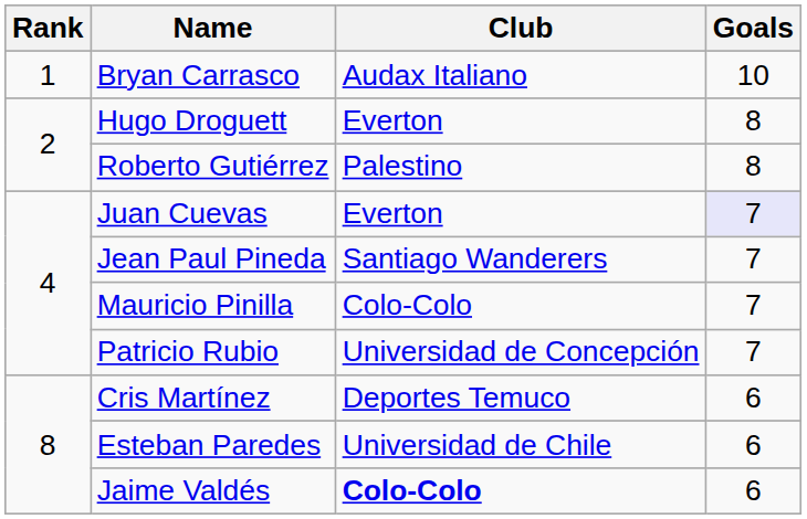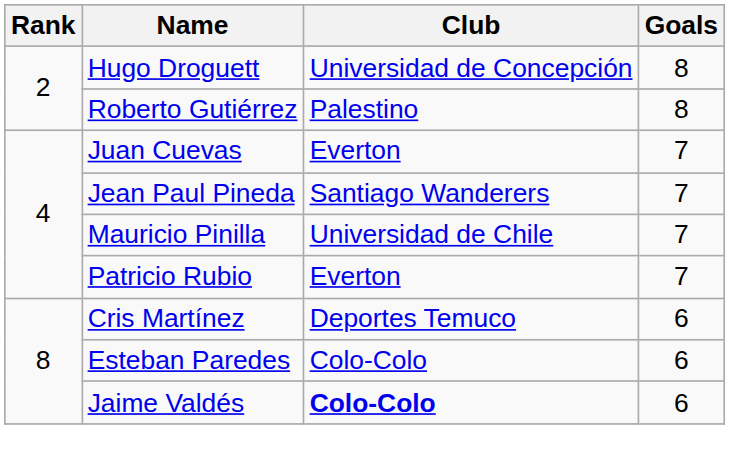- row: 1 | Bryan Carrasco | Audax Italiano | 10
Hugo Droguett | Club: Everton -> Universidad de Concepción
Juan Cuevas | Goals: lavender background -> no background
Mauricio Pinilla | Club: Colo-Colo -> Universidad de Chile
Patricio Rubio | Club: Universidad de Concepción -> Everton
Esteban Paredes | Club: Universidad de Chile -> Colo-Colo
